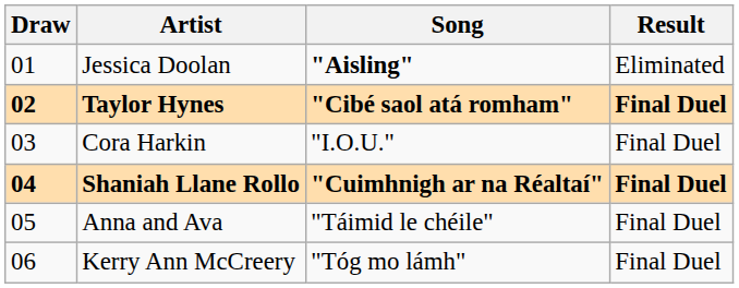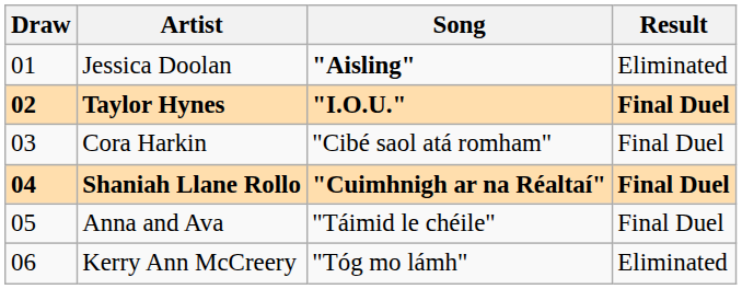Taylor Hynes | Song: "Cibé saol atá romham" -> "I.O.U."
Cora Harkin | Song: "I.O.U." -> "Cibé saol atá romham"
Kerry Ann McCreery | Result: Final Duel -> Eliminated
